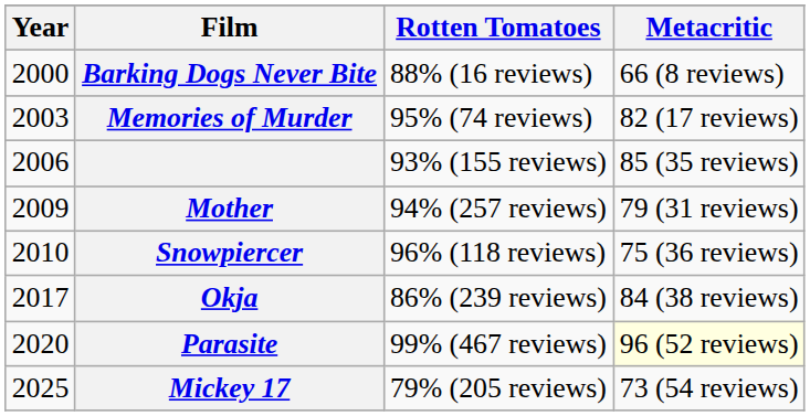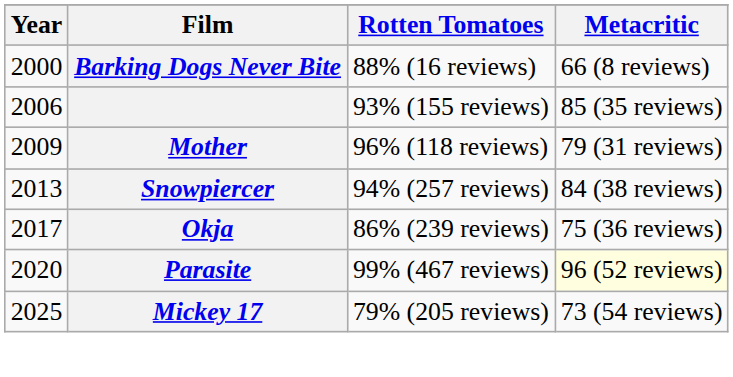- row: 2003 | Memories of Murder | 95% (74 reviews) | 82 (17 reviews)
Mother | Rotten Tomatoes: 94% (257 reviews) -> 96% (118 reviews)
Snowpiercer | Year: 2010 -> 2013
Snowpiercer | Rotten Tomatoes: 96% (118 reviews) -> 94% (257 reviews)
Snowpiercer | Metacritic: 75 (36 reviews) -> 84 (38 reviews)
Okja | Metacritic: 84 (38 reviews) -> 75 (36 reviews)
